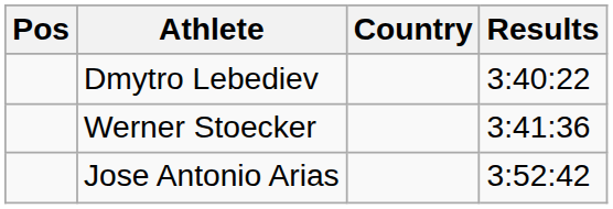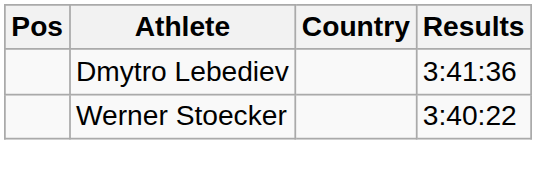Dmytro Lebediev | Results: 3:40:22 -> 3:41:36
Werner Stoecker | Results: 3:41:36 -> 3:40:22
- row: Jose Antonio Arias | 3:52:42
